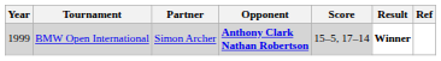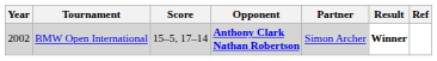columns swapped: Partner <-> Score
BMW Open International | Year: 1999 -> 2002
